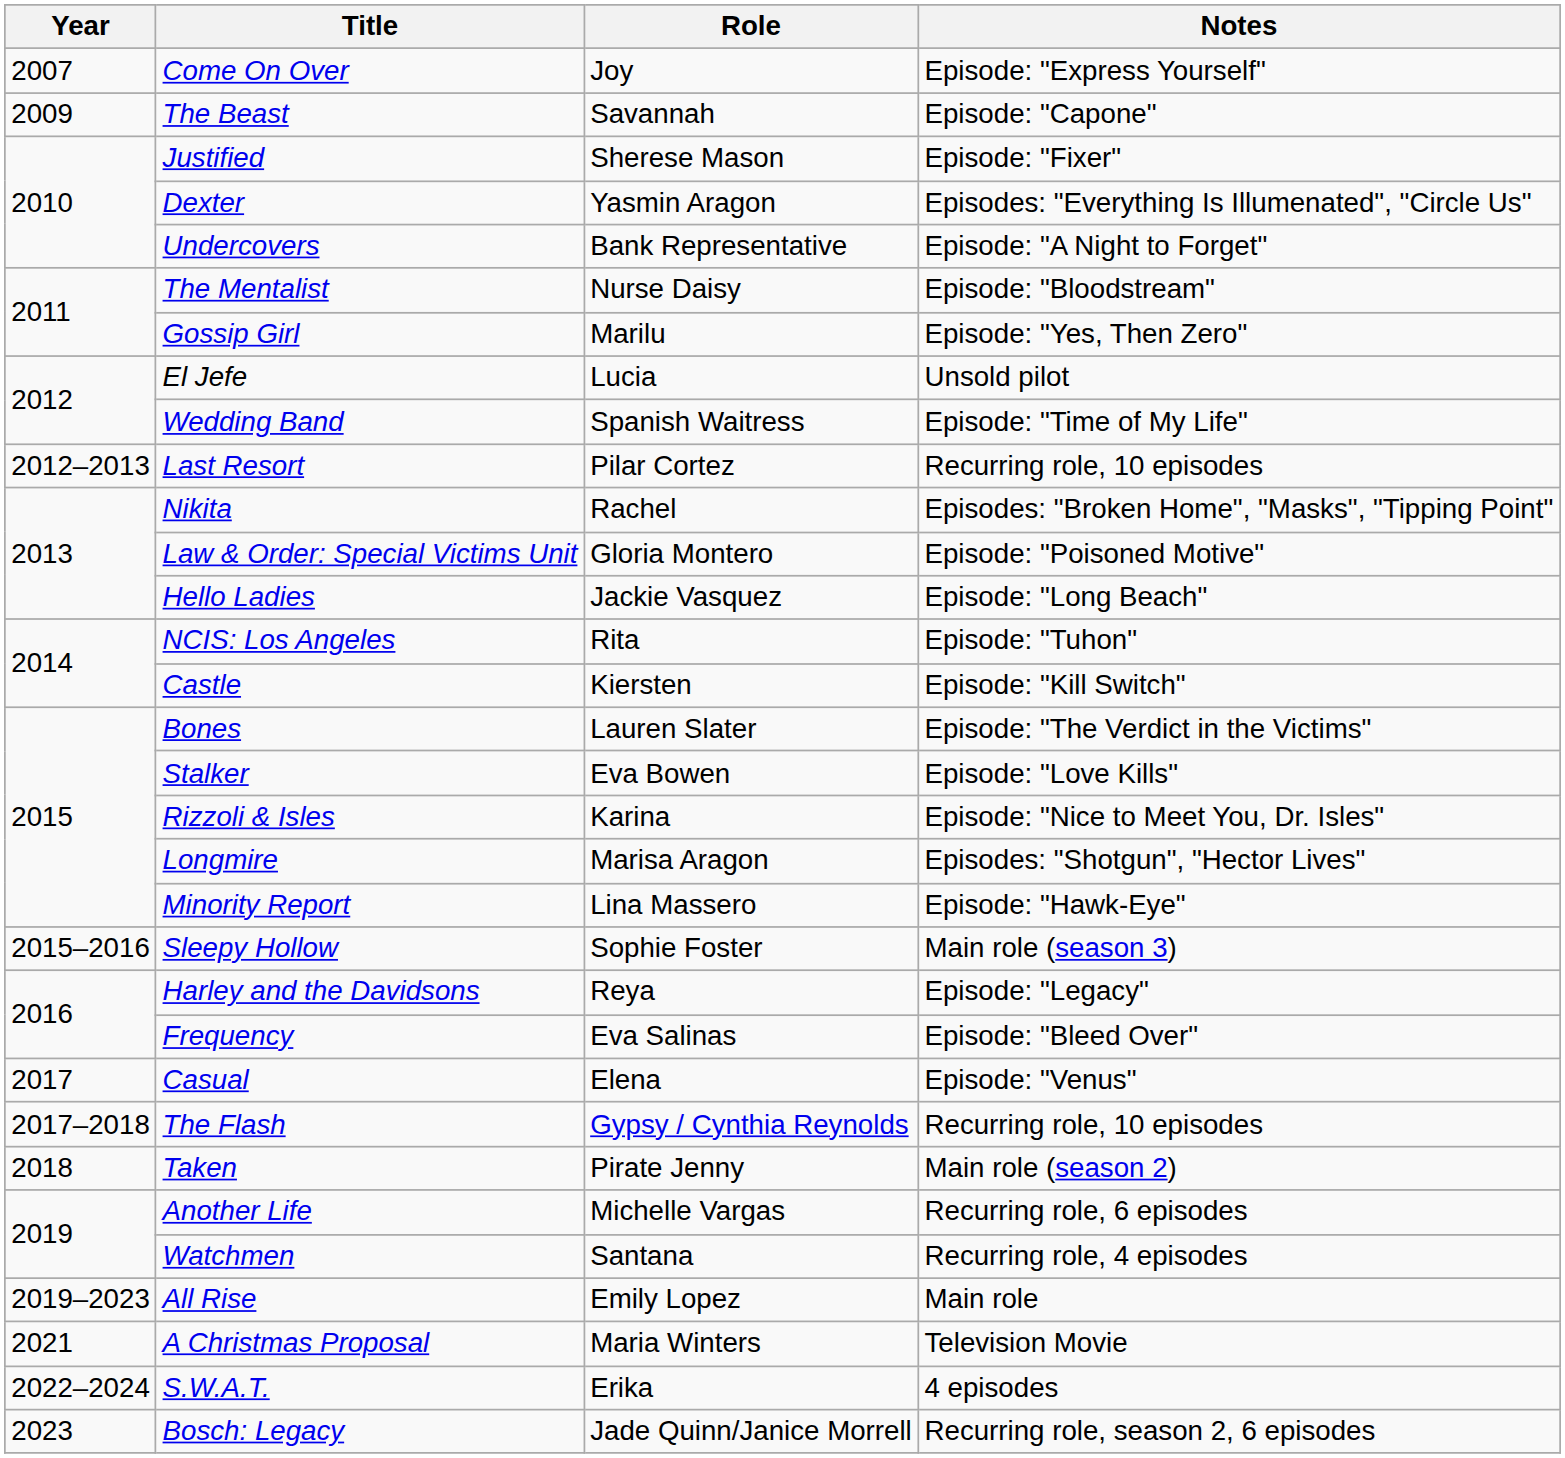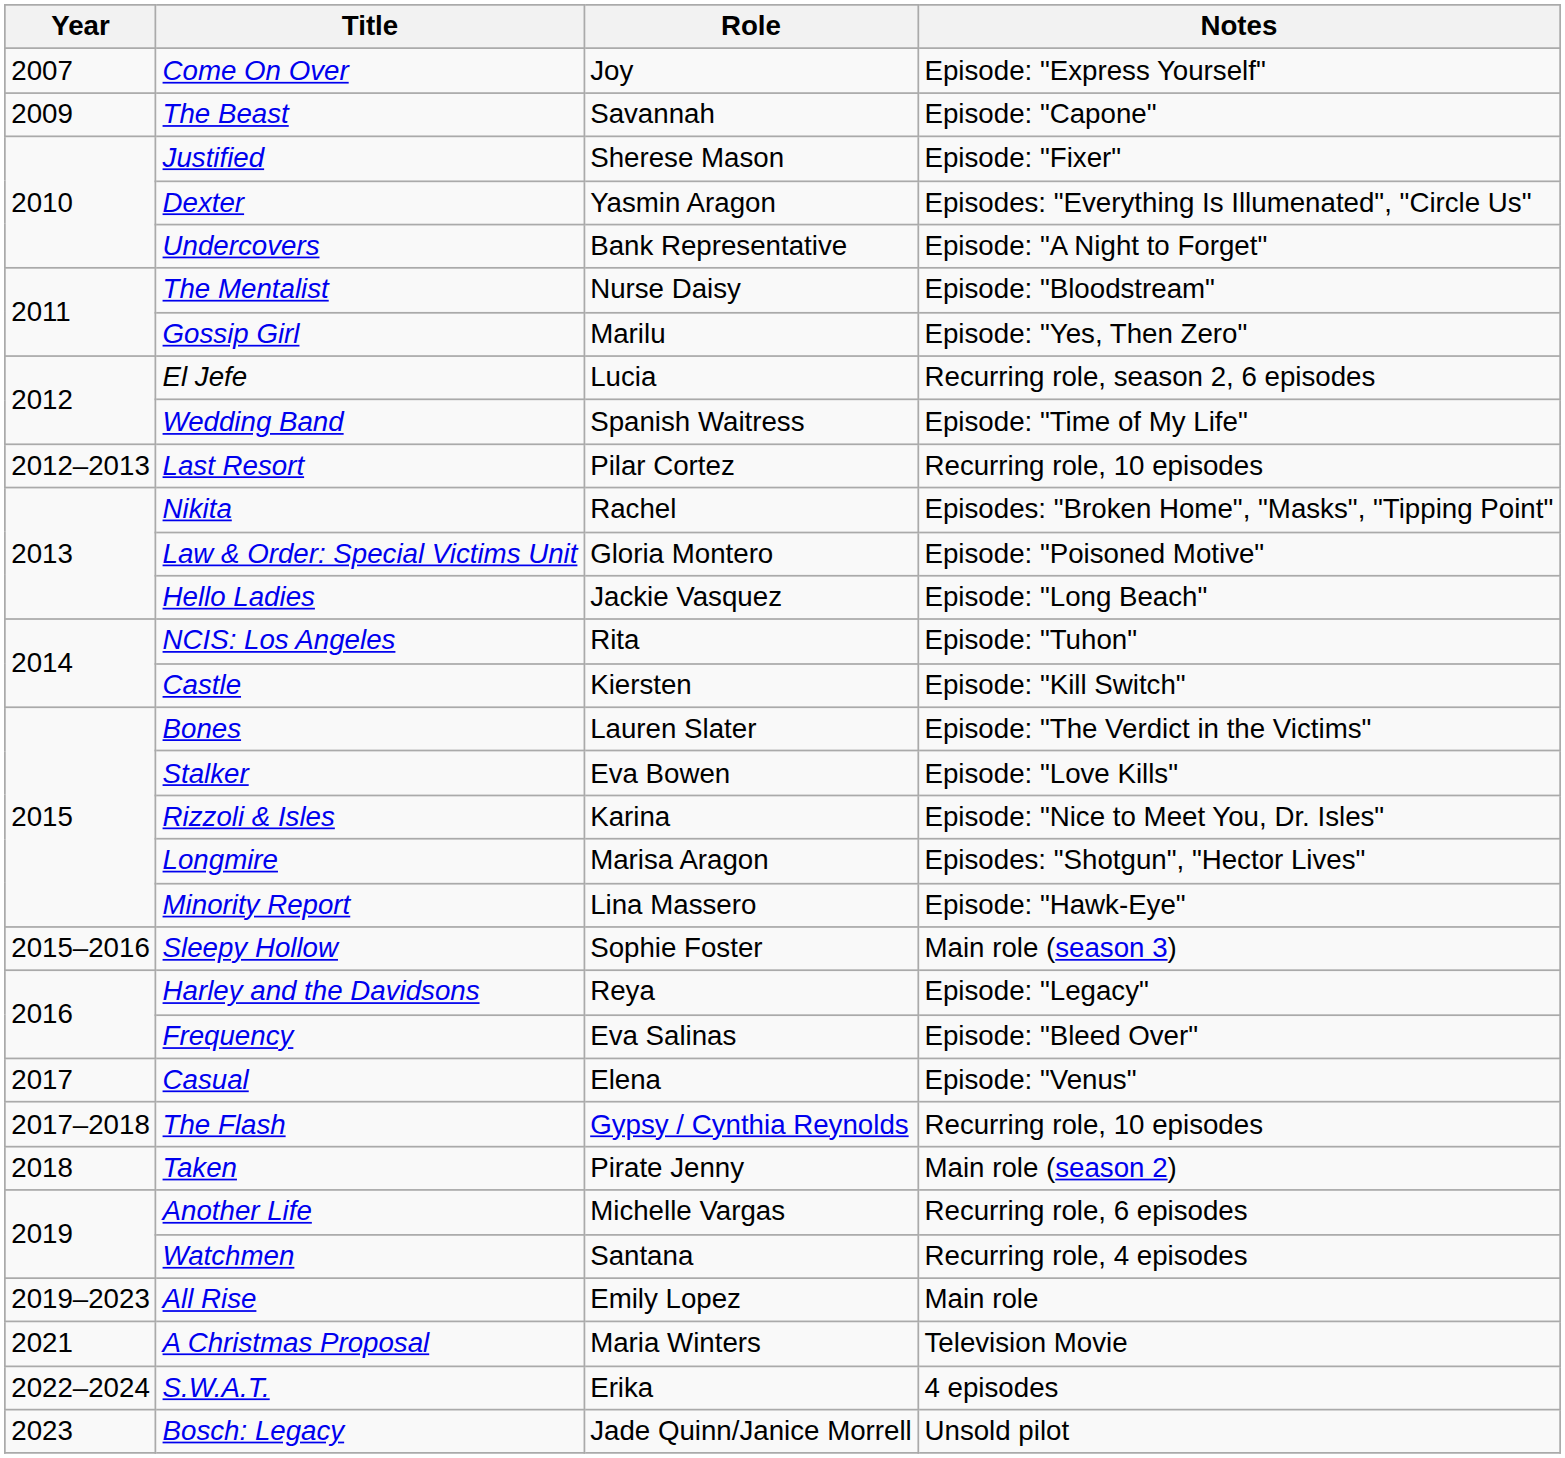El Jefe | Notes: Unsold pilot -> Recurring role, season 2, 6 episodes
Bosch: Legacy | Notes: Recurring role, season 2, 6 episodes -> Unsold pilot
